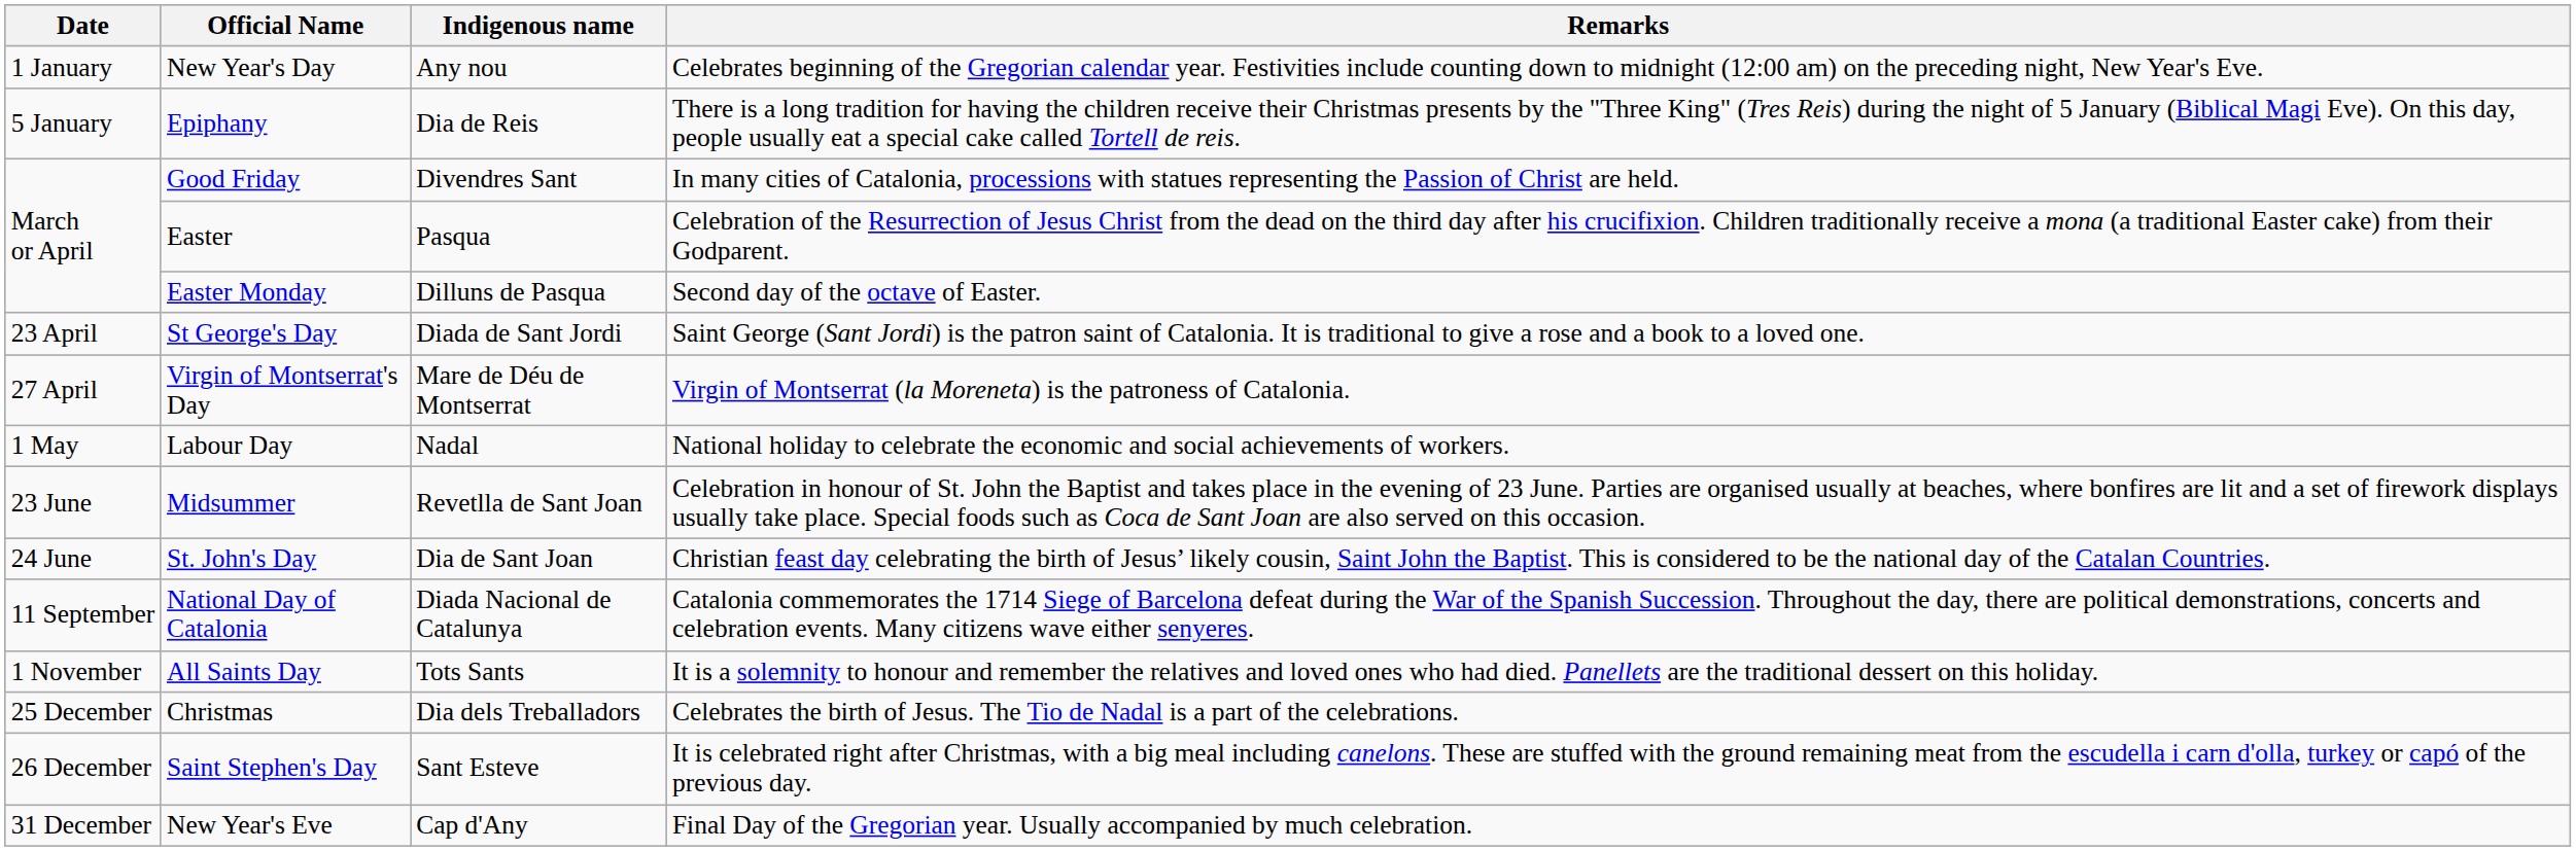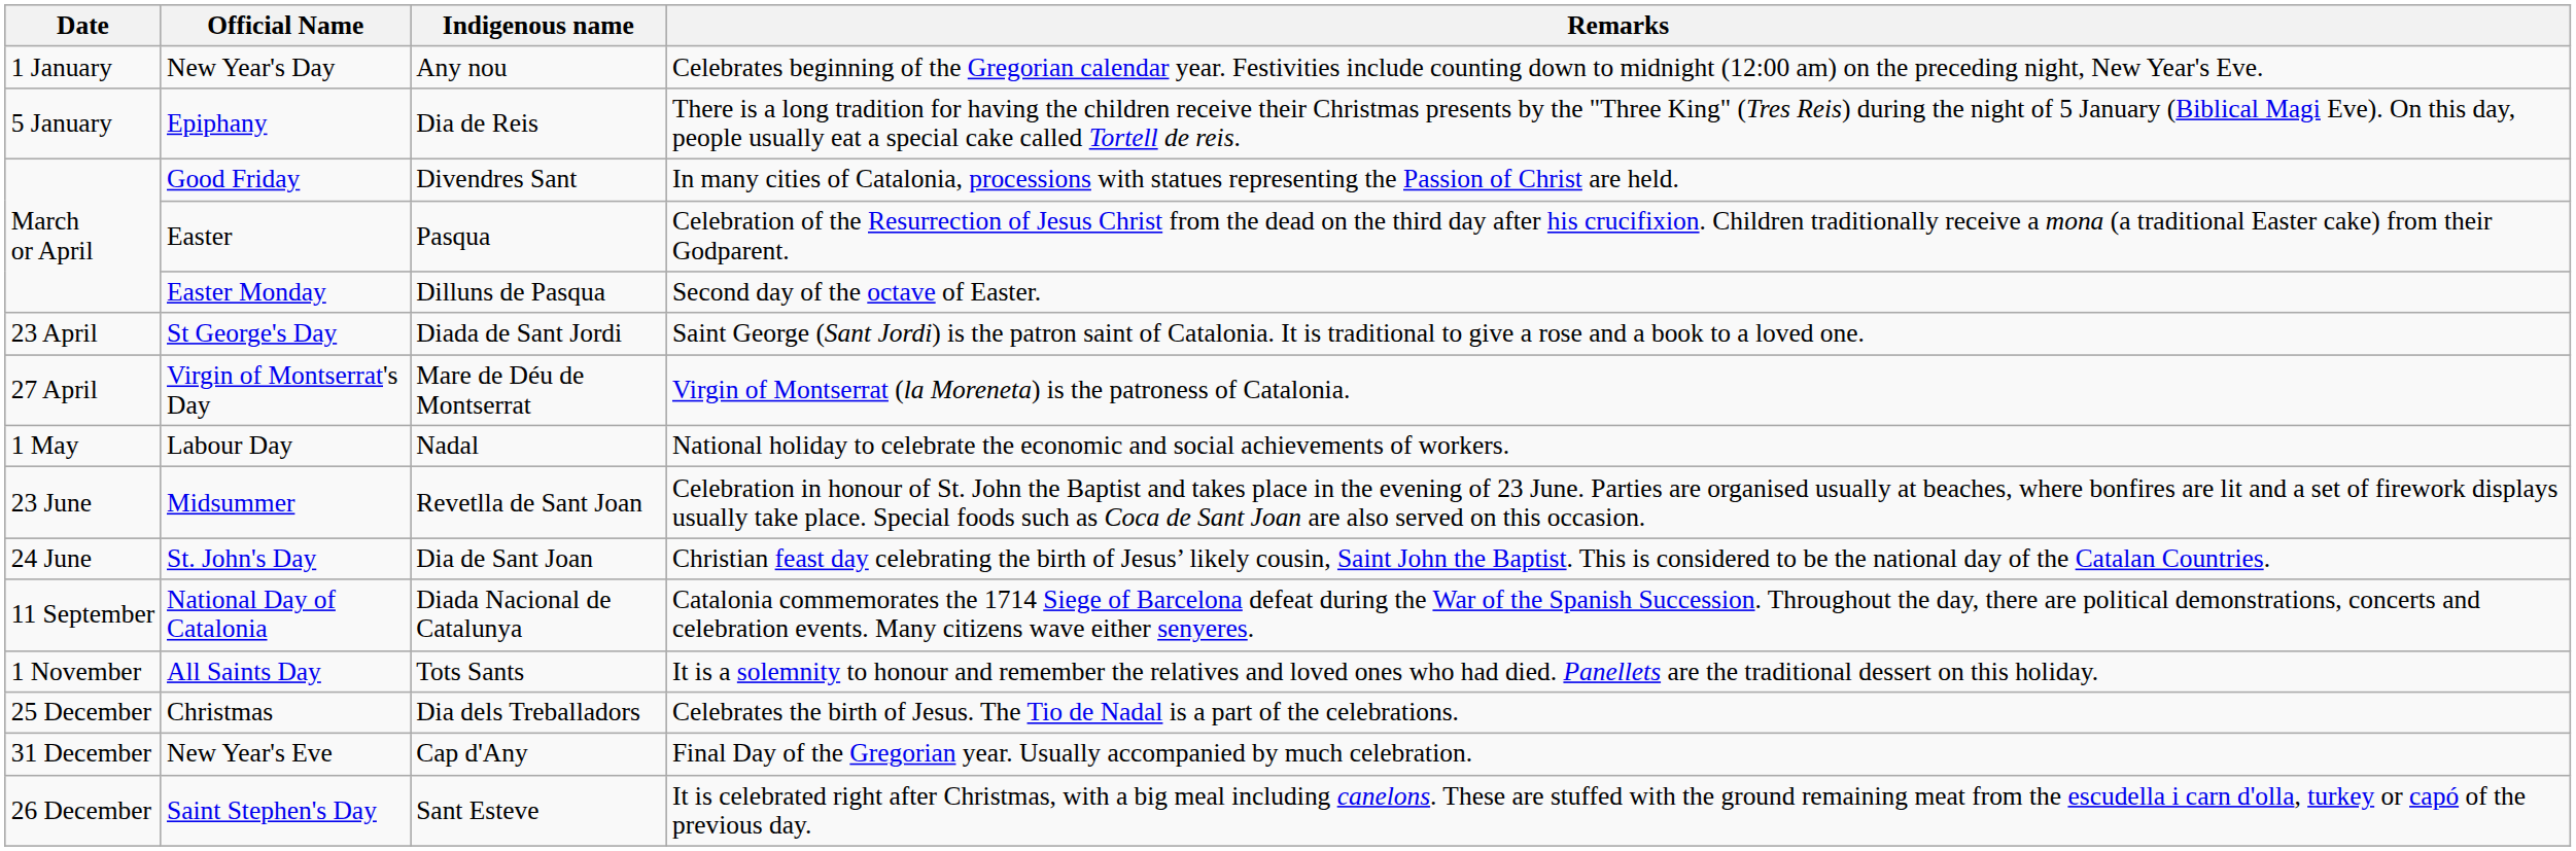rows swapped: Saint Stephen's Day <-> New Year's Eve
